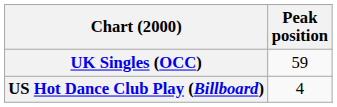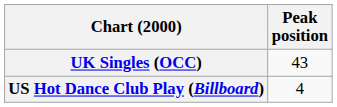UK Singles (OCC) | Peak position: 59 -> 43
